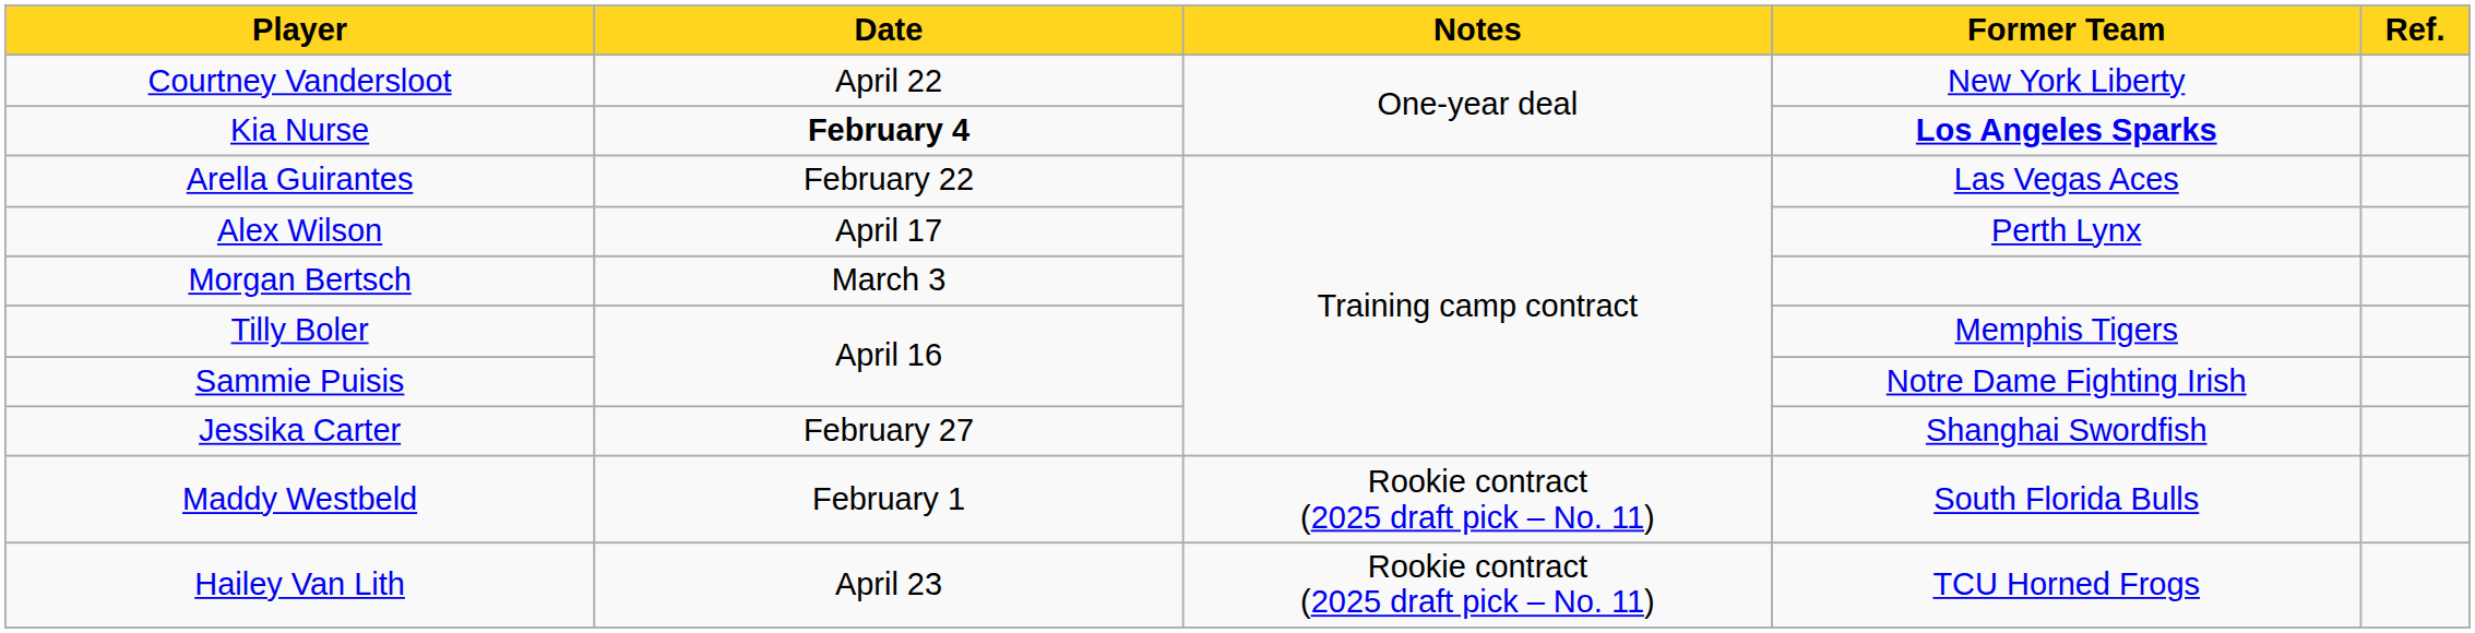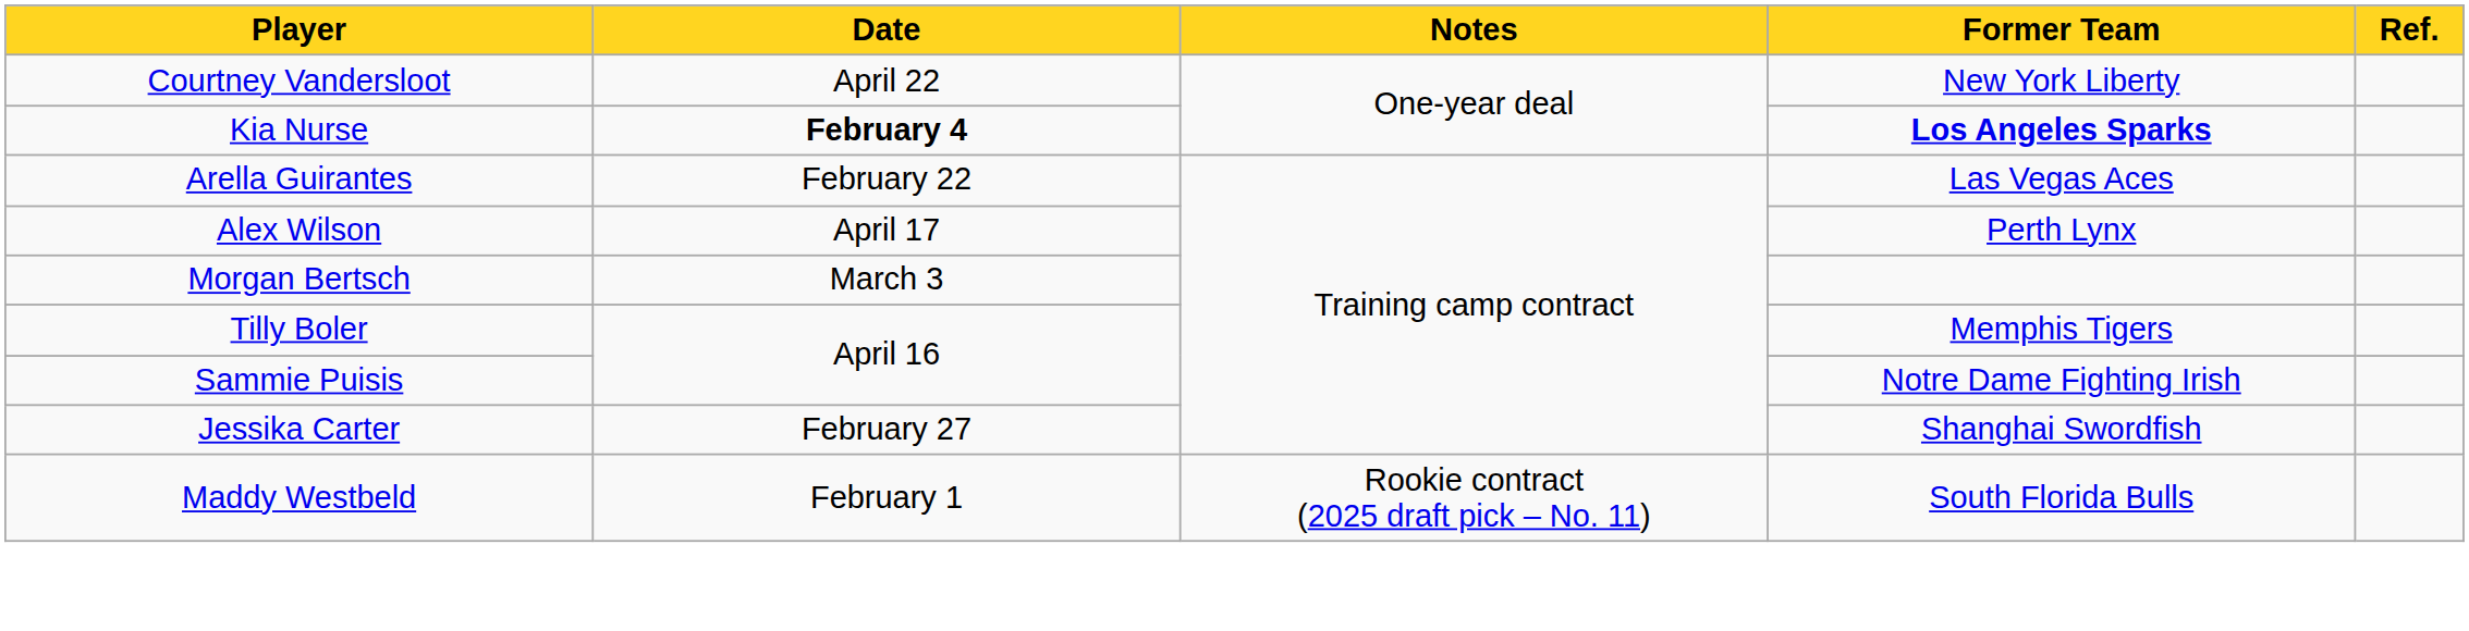- row: Hailey Van Lith | April 23 | Rookie contract (2025 draft pick – No. 11) | TCU Horned Frogs
